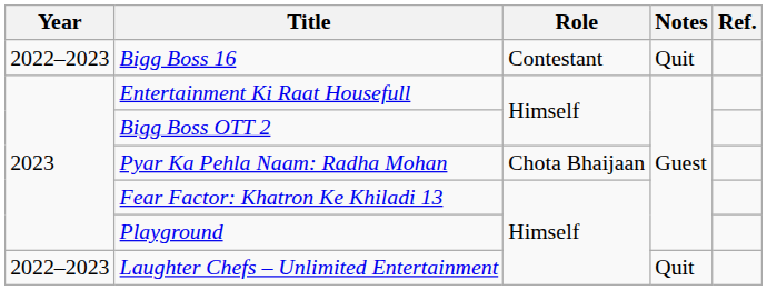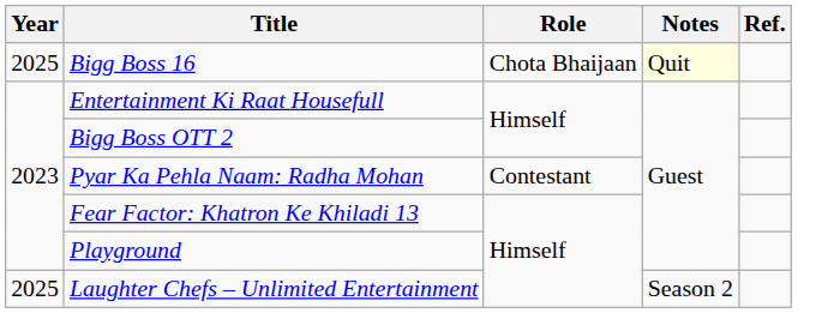Bigg Boss 16 | Year: 2022–2023 -> 2025
Bigg Boss 16 | Role: Contestant -> Chota Bhaijaan
Bigg Boss 16 | Notes: no background -> lightyellow background
Pyar Ka Pehla Naam: Radha Mohan | Role: Chota Bhaijaan -> Contestant
Laughter Chefs – Unlimited Entertainment | Year: 2022–2023 -> 2025
Laughter Chefs – Unlimited Entertainment | Notes: Quit -> Season 2
